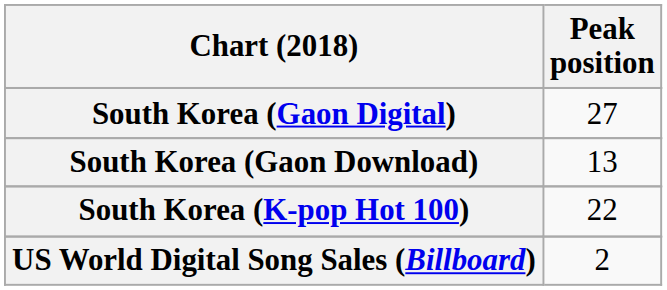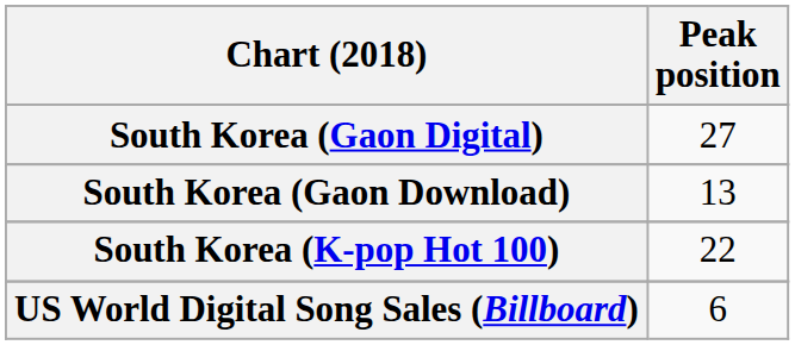US World Digital Song Sales (Billboard) | Peak position: 2 -> 6
